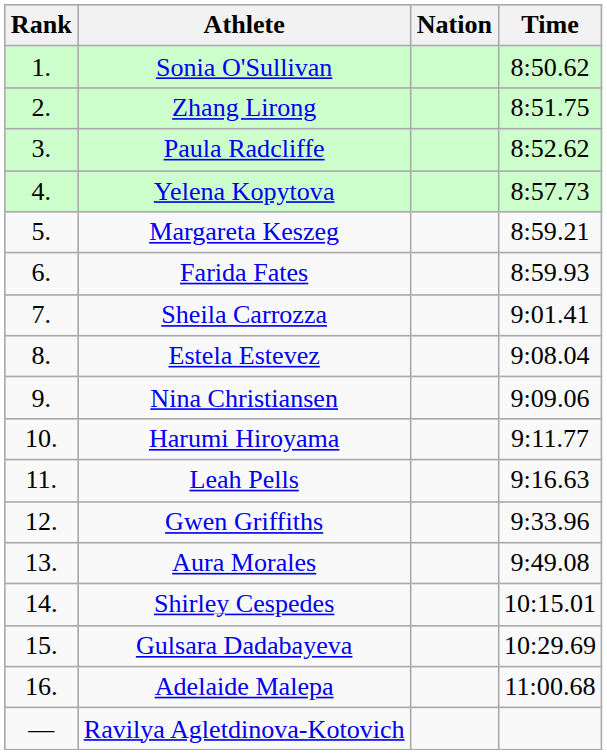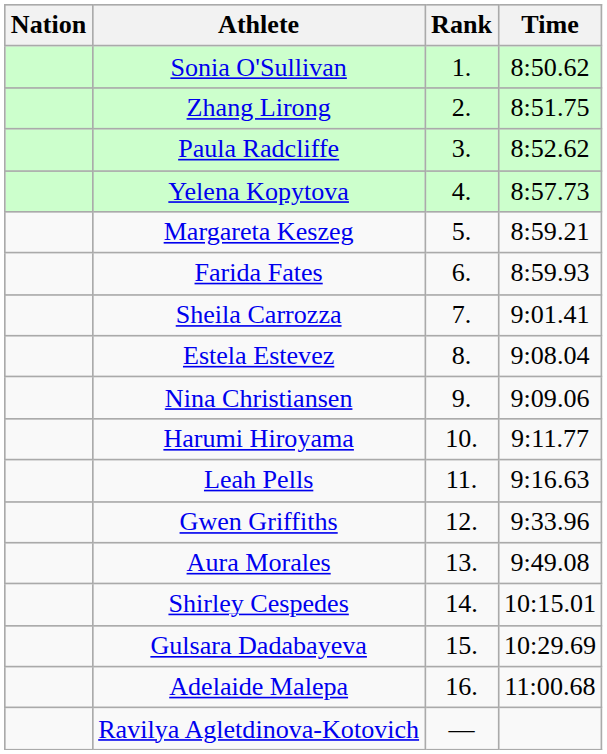columns swapped: Rank <-> Nation
